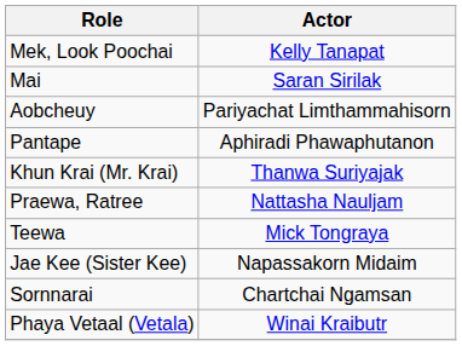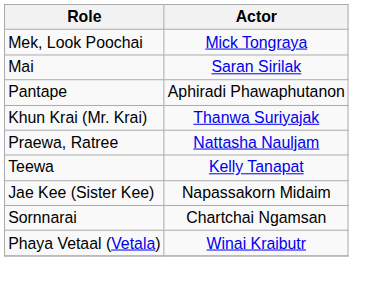Mek, Look Poochai | Actor: Kelly Tanapat -> Mick Tongraya
- row: Aobcheuy | Pariyachat Limthammahisorn
Teewa | Actor: Mick Tongraya -> Kelly Tanapat
